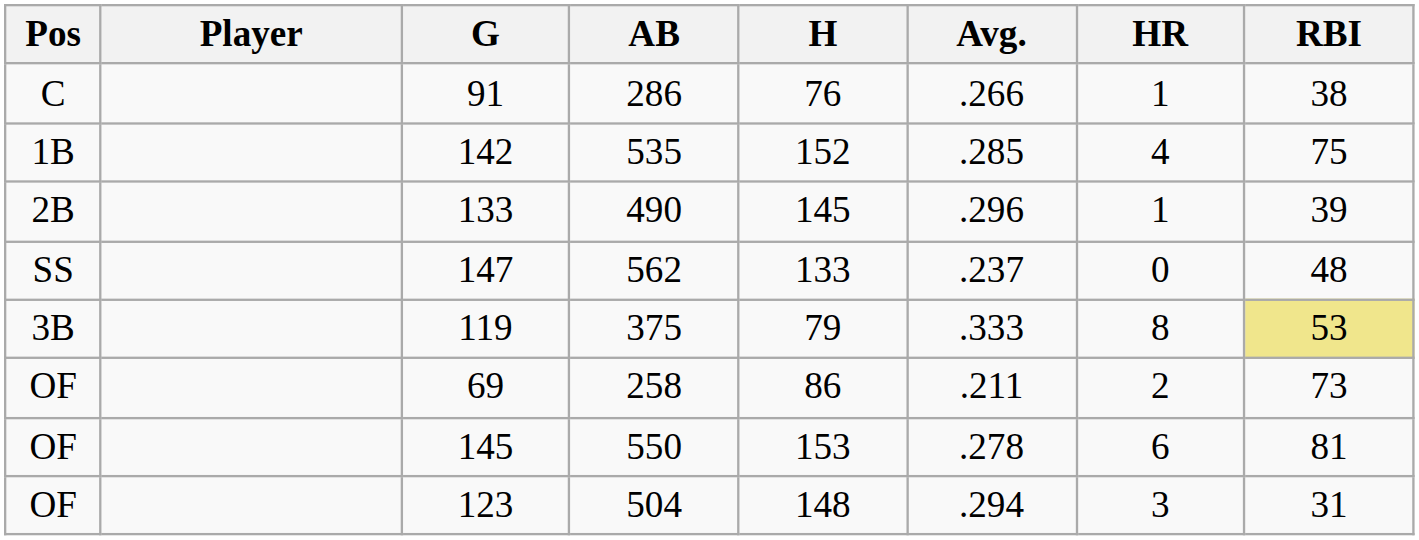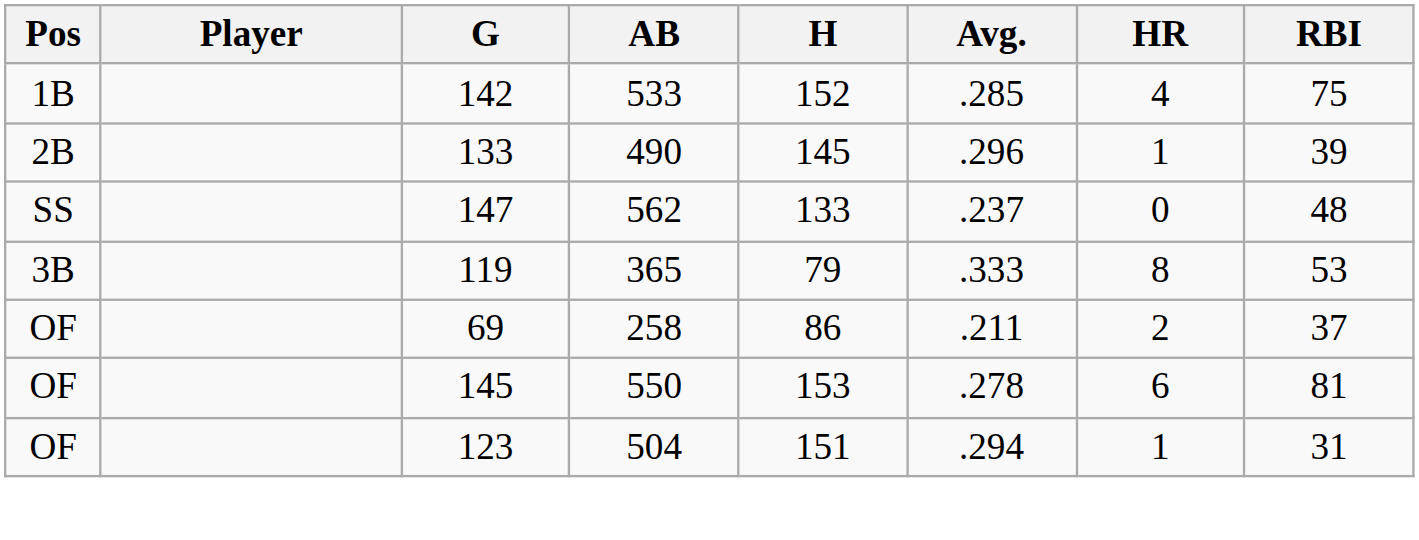- row: C | 91 | 286 | 76 | .266 | 1 | 38
142 | AB: 535 -> 533
119 | AB: 375 -> 365
119 | RBI: khaki background -> no background
69 | RBI: 73 -> 37
123 | H: 148 -> 151
123 | HR: 3 -> 1
